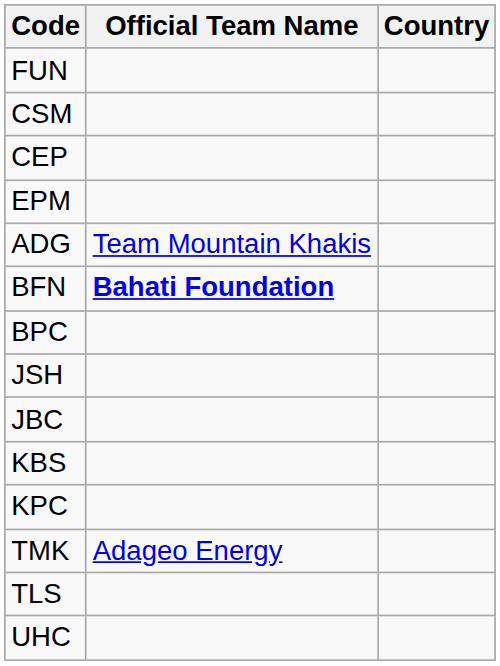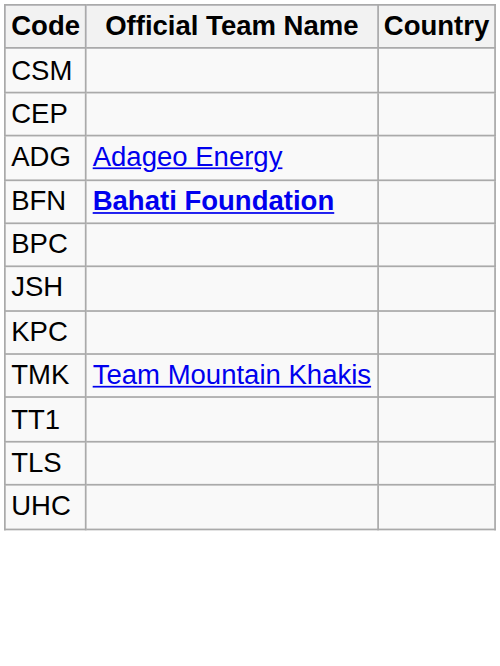- row: FUN
- row: EPM
ADG | Official Team Name: Team Mountain Khakis -> Adageo Energy
- row: JBC
- row: KBS
TMK | Official Team Name: Adageo Energy -> Team Mountain Khakis
+ row: TT1
